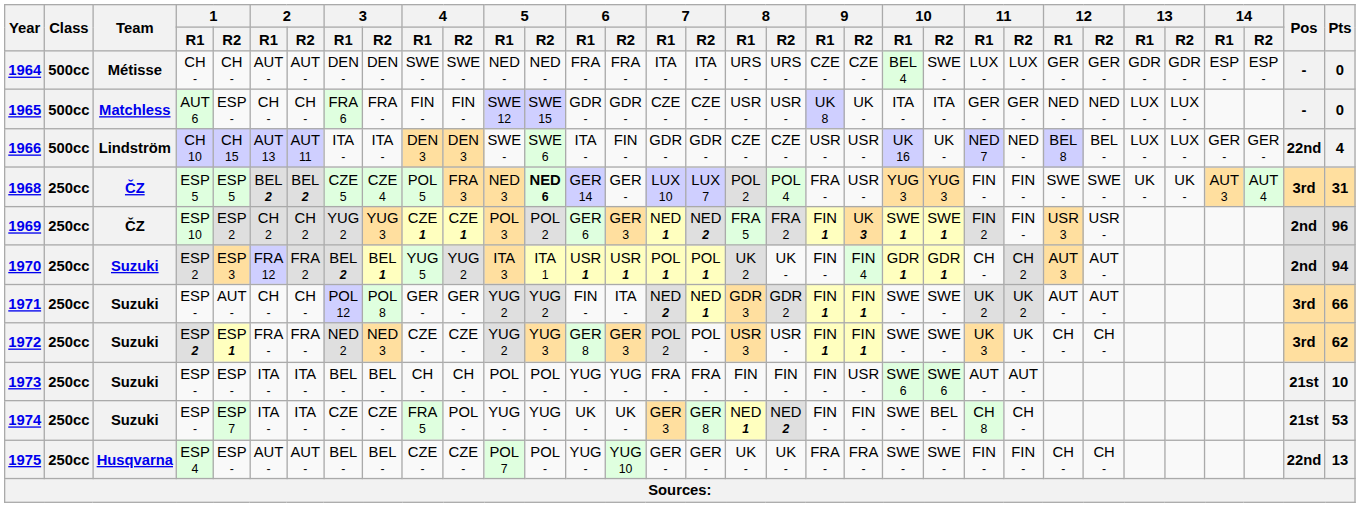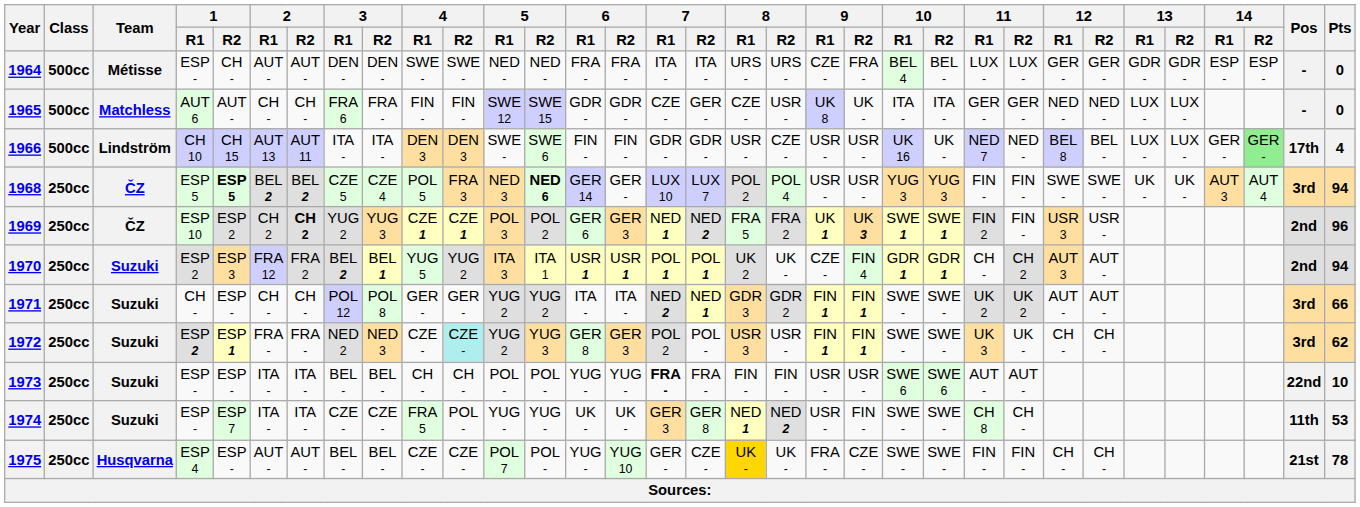1964 | 1 / R1: CH - -> ESP -
1964 | 9 / R2: CZE - -> FRA -
1964 | 10 / R2: SWE - -> BEL -
1965 | 1 / R2: ESP - -> AUT -
1965 | 7 / R2: CZE - -> GER -
1965 | 8 / R1: USR - -> CZE -
1966 | 6 / R1: ITA - -> FIN -
1966 | 8 / R1: CZE - -> USR -
1966 | 14 / R2: no background -> lightgreen background
1966 | Pos: 22nd -> 17th
1968 | 1 / R2: normal -> bold
1968 | 9 / R1: FRA - -> USR -
1968 | Pts: 31 -> 94
1969 | 2 / R2: normal -> bold
1969 | 9 / R1: FIN 1 -> UK 1
1970 | 9 / R1: FIN - -> CZE -
1971 | 1 / R1: ESP - -> CH -
1971 | 1 / R2: AUT - -> ESP -
1971 | 6 / R1: FIN - -> ITA -
1972 | 4 / R2: no background -> paleturquoise background
1973 | 7 / R1: normal -> bold
1973 | 9 / R1: FIN - -> USR -
1973 | Pos: 21st -> 22nd
1974 | 9 / R1: FIN - -> USR -
1974 | 10 / R2: BEL - -> SWE -
1974 | Pos: 21st -> 11th
1975 | 7 / R2: GER - -> CZE -
1975 | 8 / R1: no background -> gold background
1975 | 9 / R2: FRA - -> CZE -
1975 | Pos: 22nd -> 21st
1975 | Pts: 13 -> 78
